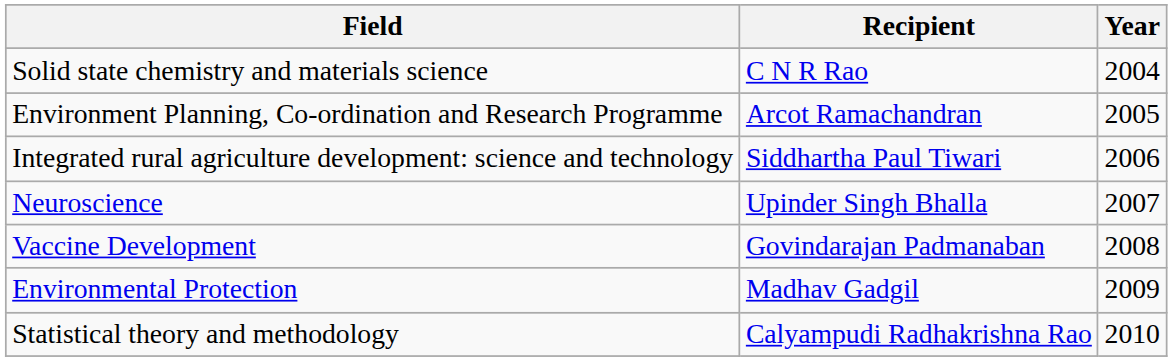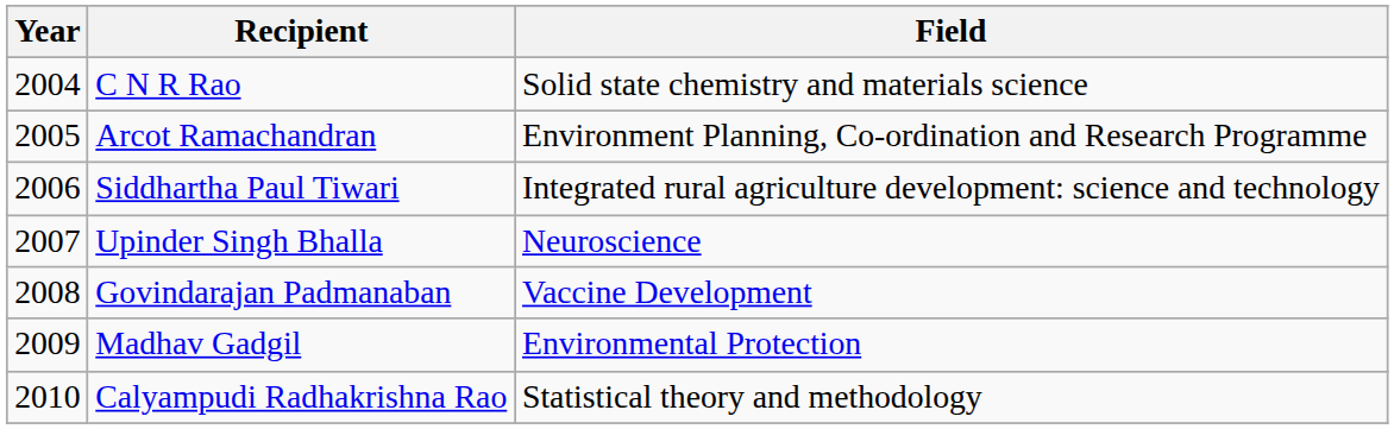columns swapped: Year <-> Field
